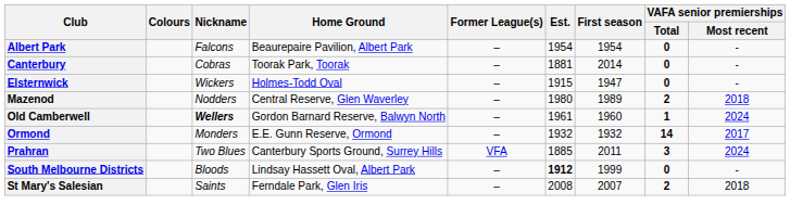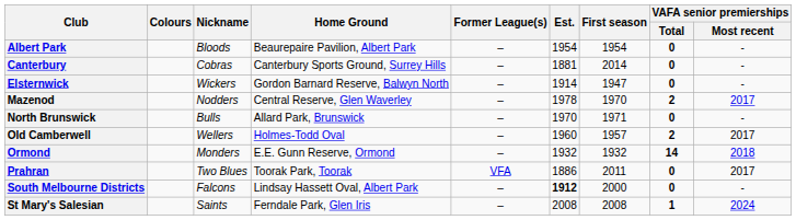Albert Park | Nickname: Falcons -> Bloods
Canterbury | Home Ground: Toorak Park, Toorak -> Canterbury Sports Ground, Surrey Hills
Elsternwick | Home Ground: Holmes-Todd Oval -> Gordon Barnard Reserve, Balwyn North
Elsternwick | Est.: 1915 -> 1914
Mazenod | Est.: 1980 -> 1978
Mazenod | First season: 1989 -> 1970
Mazenod | VAFA senior premierships / Most recent: 2018 -> 2017
+ row: North Brunswick | Bulls | Allard Park, Brunswick | – | 1970 | 1971 | 0 | -
Old Camberwell | Nickname: bold -> normal
Old Camberwell | Home Ground: Gordon Barnard Reserve, Balwyn North -> Holmes-Todd Oval
Old Camberwell | Est.: 1961 -> 1960
Old Camberwell | First season: 1960 -> 1957
Old Camberwell | VAFA senior premierships / Total: 1 -> 2
Old Camberwell | VAFA senior premierships / Most recent: 2024 -> 2017
Ormond | VAFA senior premierships / Most recent: 2017 -> 2018
Prahran | Home Ground: Canterbury Sports Ground, Surrey Hills -> Toorak Park, Toorak
Prahran | Est.: 1885 -> 1886
Prahran | VAFA senior premierships / Total: 3 -> 0
Prahran | VAFA senior premierships / Most recent: 2024 -> 2017
South Melbourne Districts | Nickname: Bloods -> Falcons
South Melbourne Districts | First season: 1999 -> 2000
St Mary's Salesian | First season: 2007 -> 2008
St Mary's Salesian | VAFA senior premierships / Total: 2 -> 1
St Mary's Salesian | VAFA senior premierships / Most recent: 2018 -> 2024
